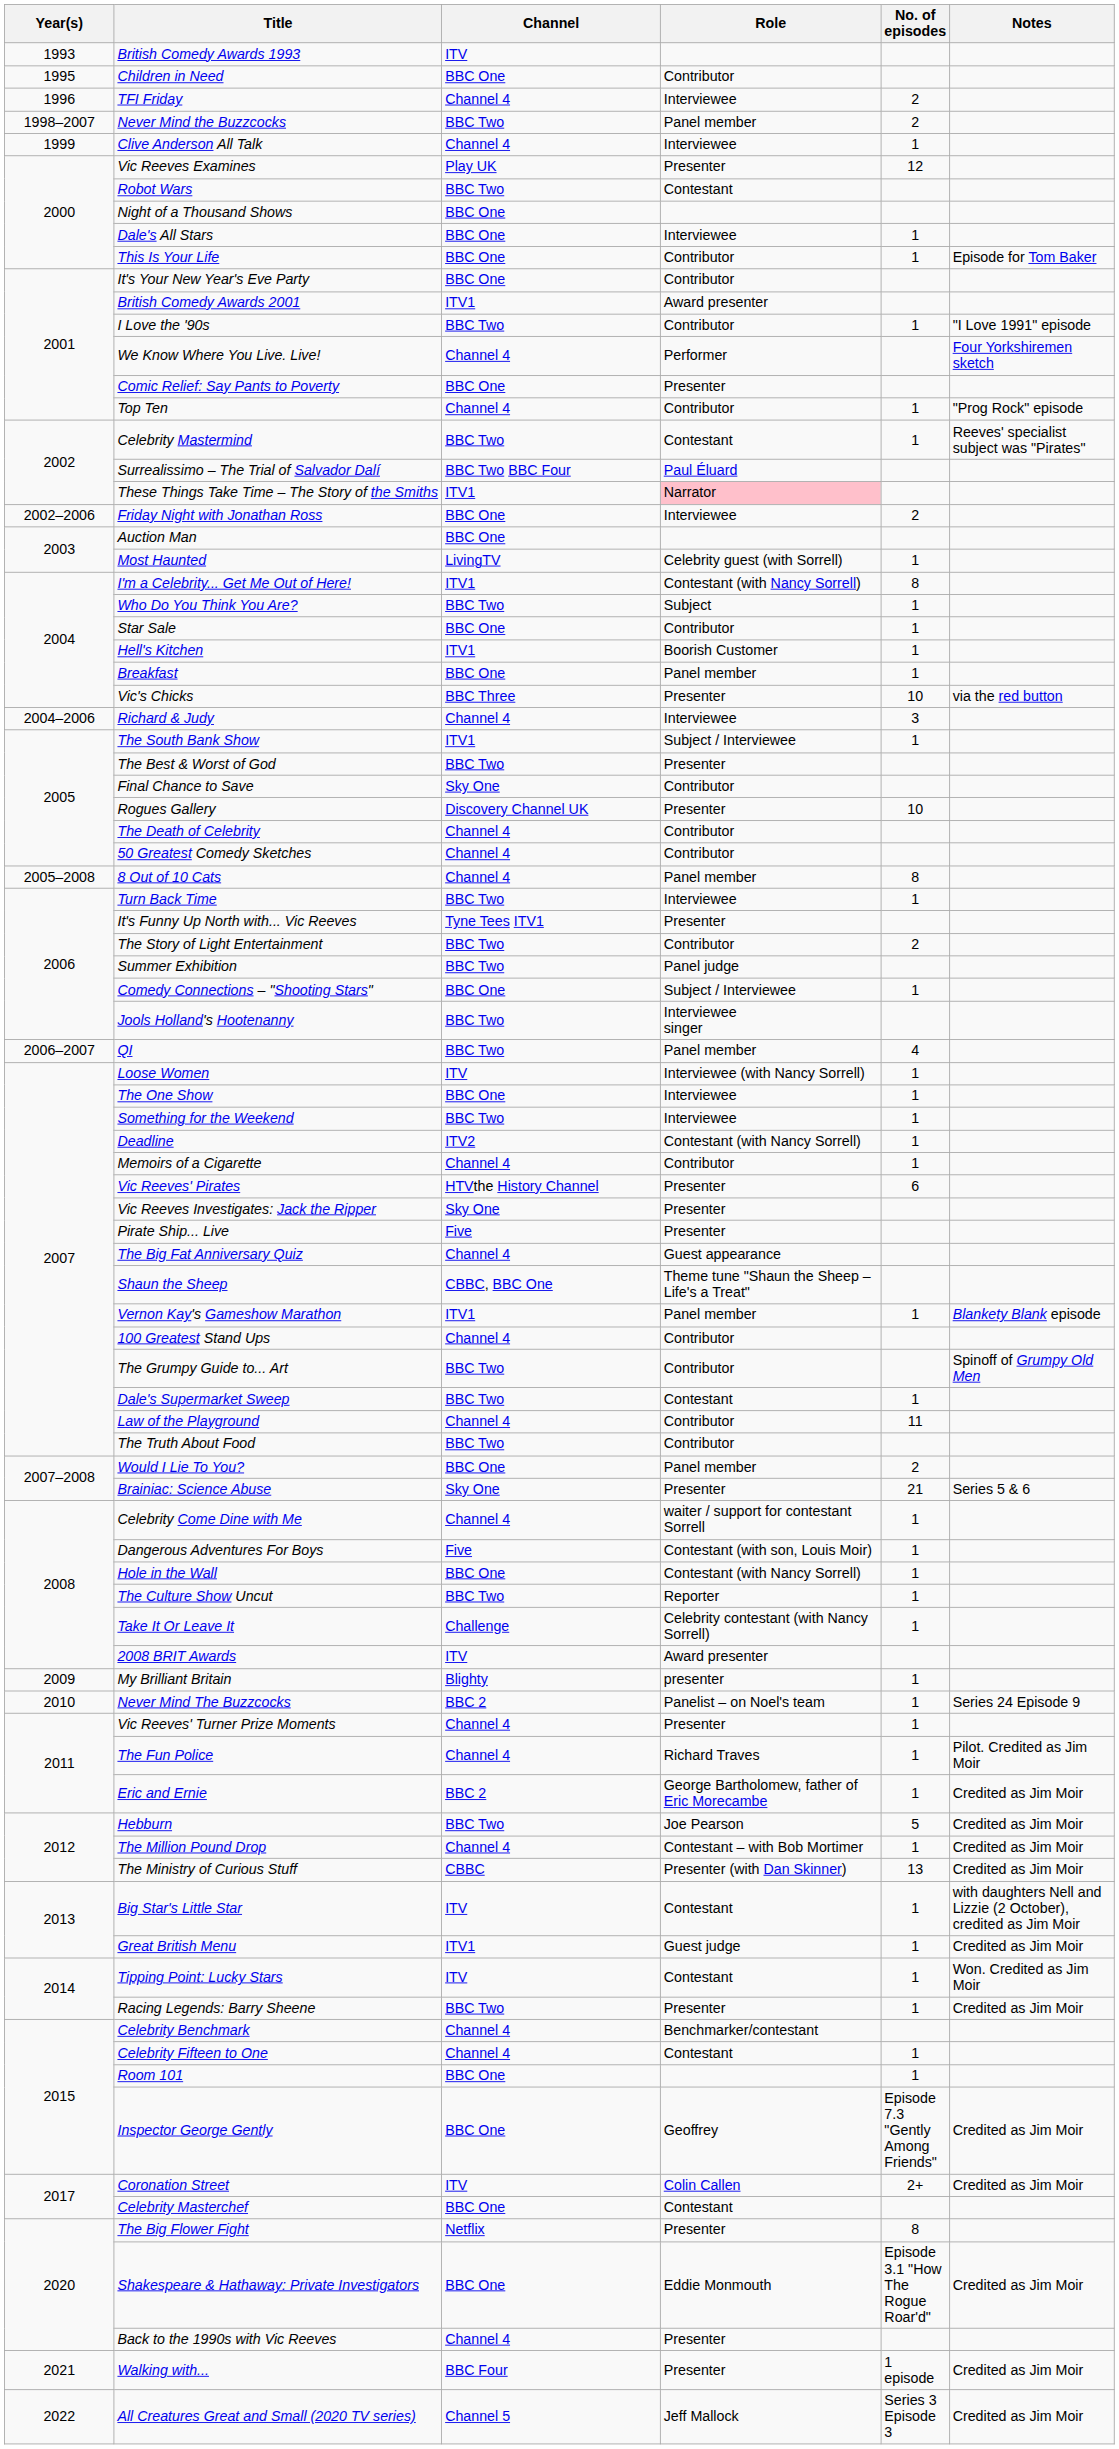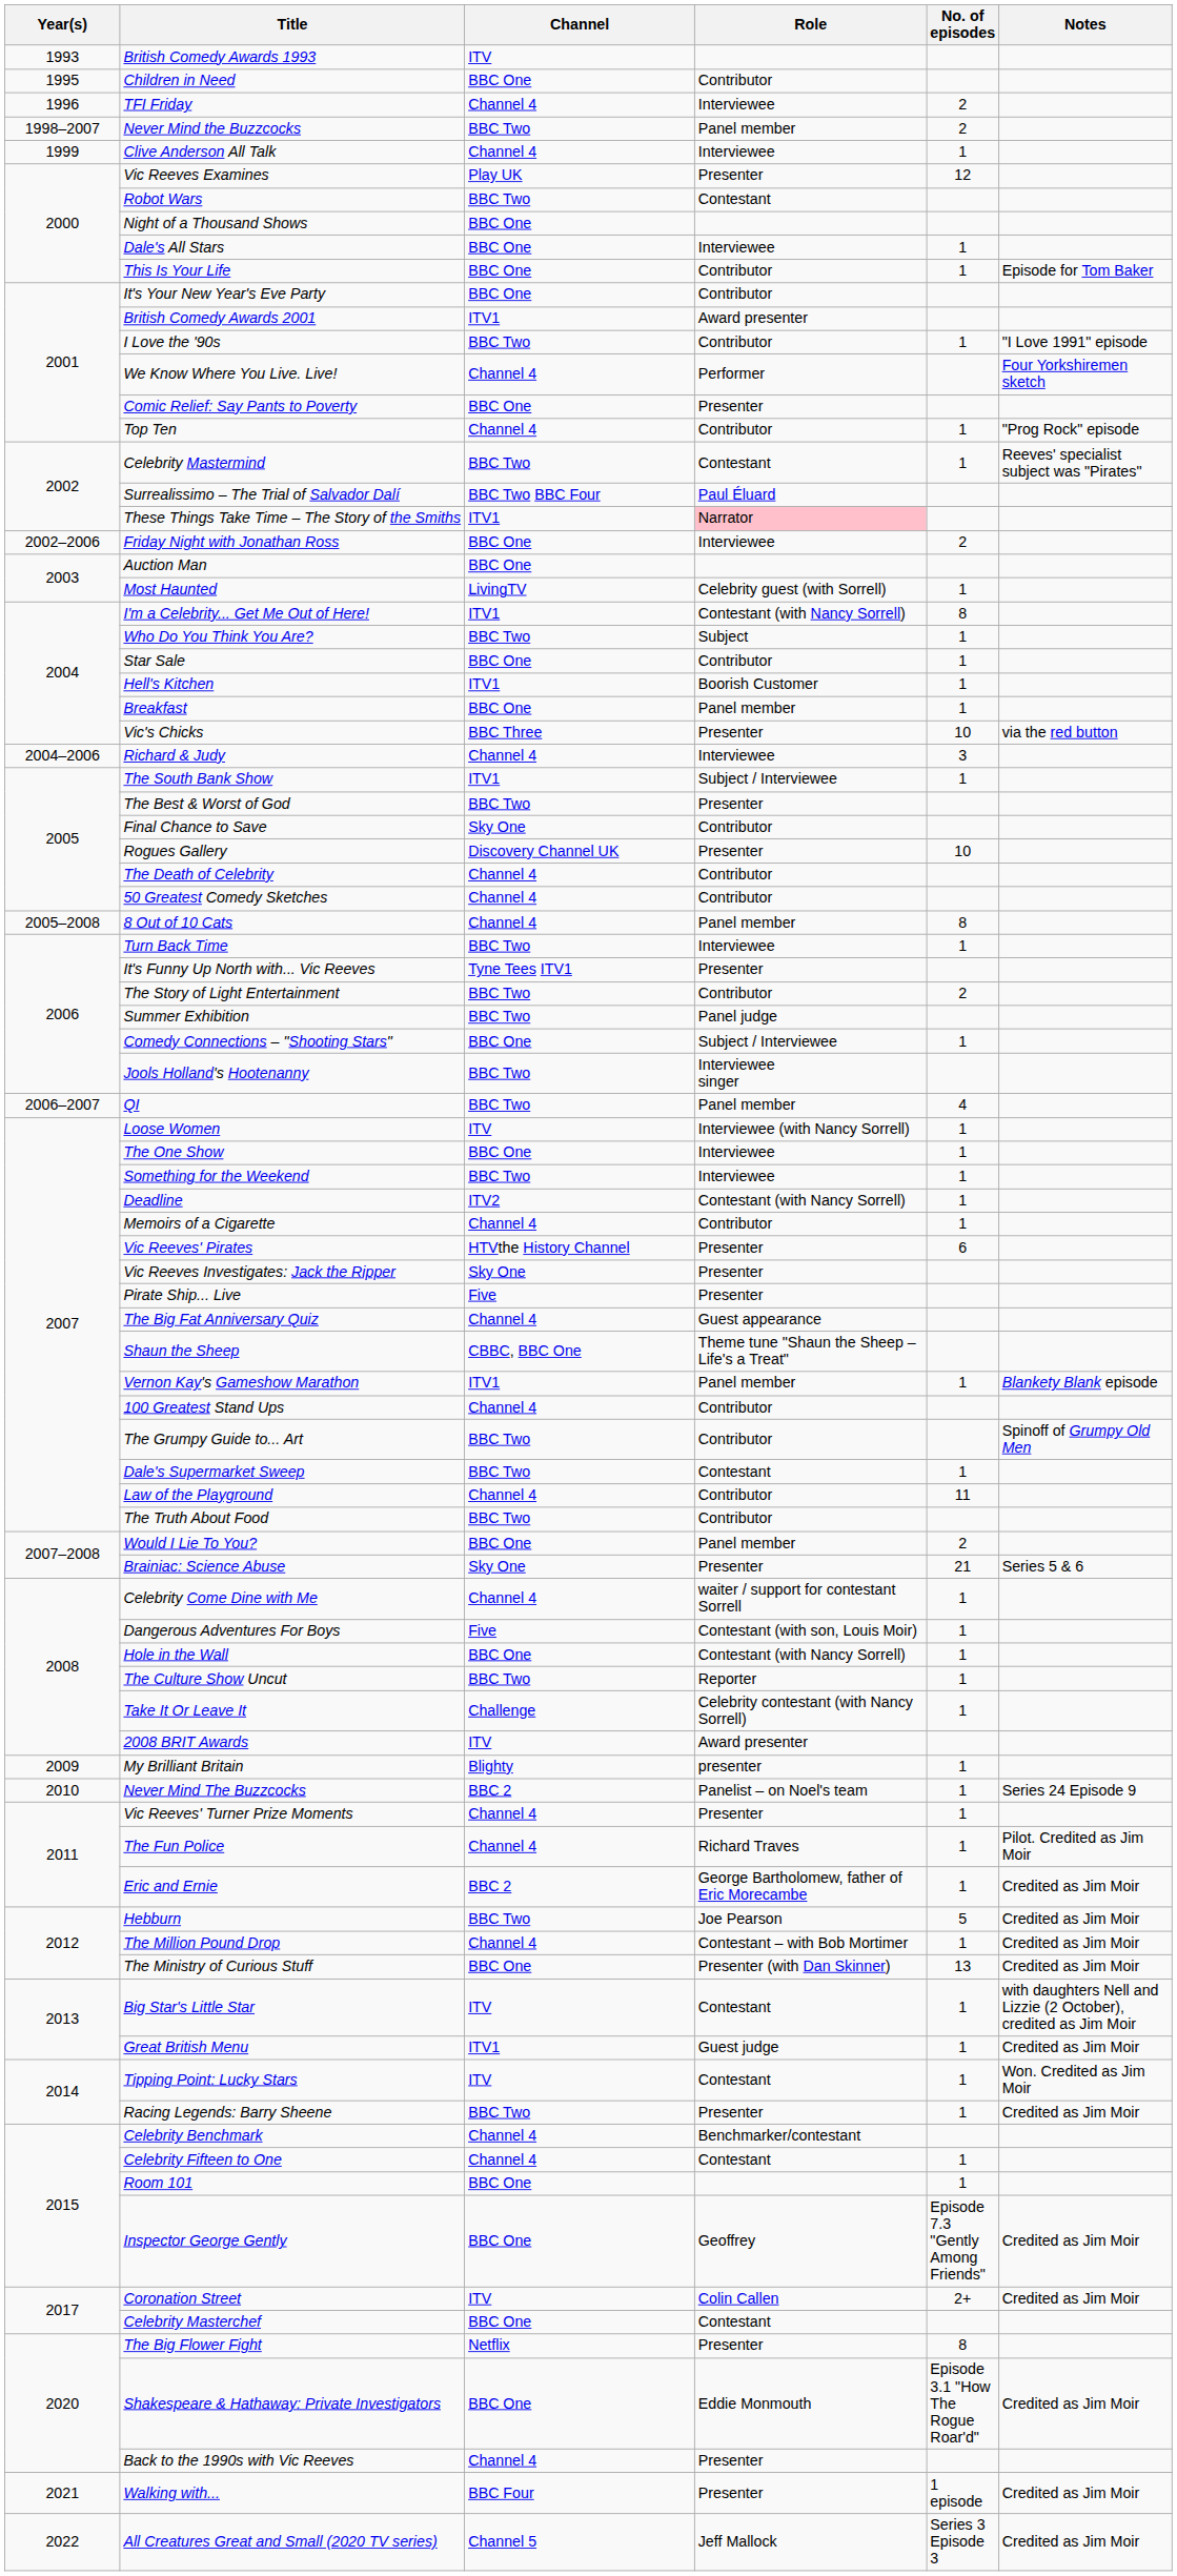The Ministry of Curious Stuff | Channel: CBBC -> BBC One
